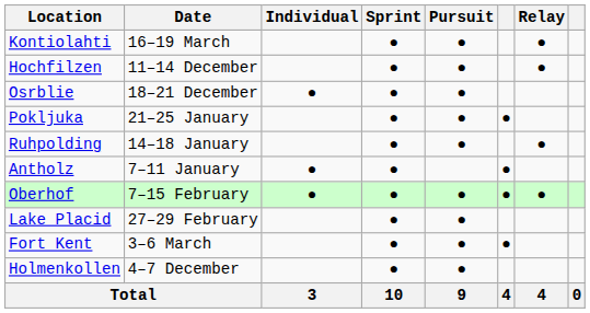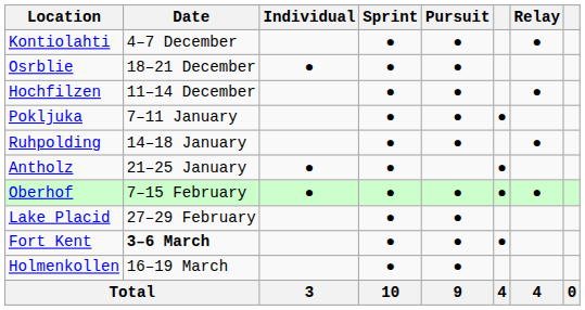Kontiolahti | Date: 16–19 March -> 4–7 December
rows swapped: Hochfilzen <-> Osrblie
Pokljuka | Date: 21–25 January -> 7–11 January
Antholz | Date: 7–11 January -> 21–25 January
Fort Kent | Date: normal -> bold
Holmenkollen | Date: 4–7 December -> 16–19 March
